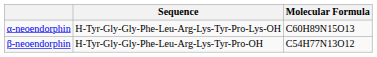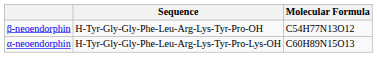rows swapped: α-neoendorphin <-> β-neoendorphin
